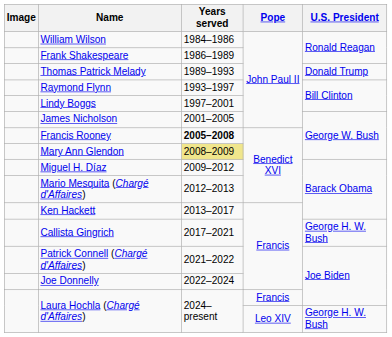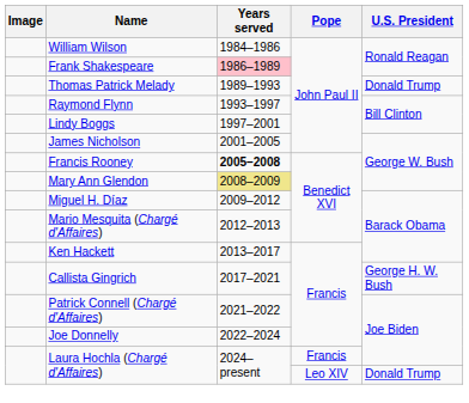Frank Shakespeare | Years served: no background -> pink background
Laura Hochla (Chargé d'Affaires) / Leo XIV | U.S. President: George H. W. Bush -> Donald Trump
